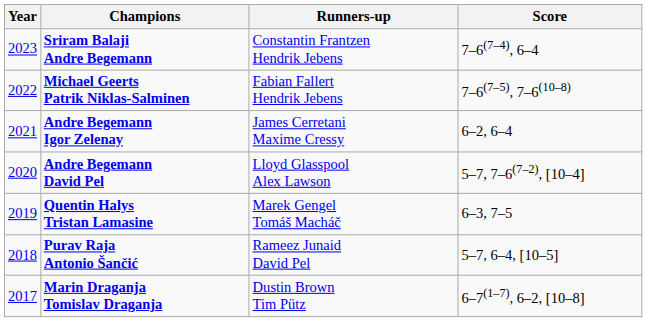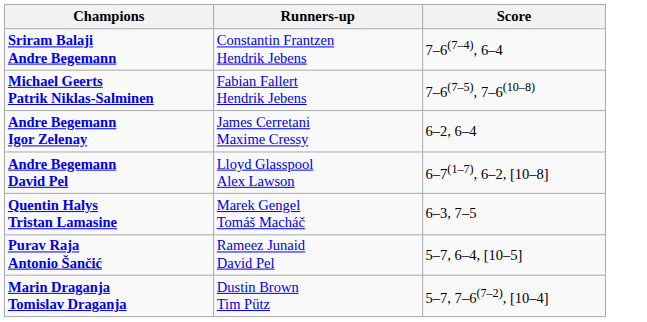- column: Year | 2023 | 2022 | 2021 | 2020 | 2019 | 2018 | 2017
Andre Begemann David Pel | Score: 5–7, 7–6(7–2), [10–4] -> 6–7(1–7), 6–2, [10–8]
Marin Draganja Tomislav Draganja | Score: 6–7(1–7), 6–2, [10–8] -> 5–7, 7–6(7–2), [10–4]
